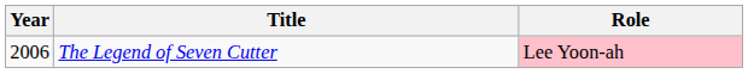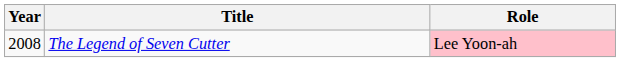The Legend of Seven Cutter | Year: 2006 -> 2008
